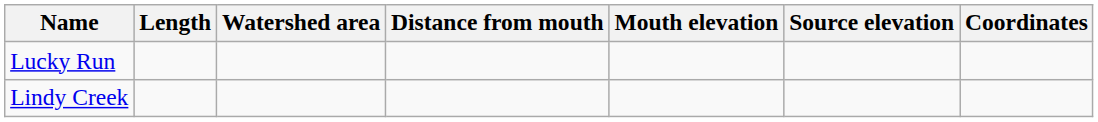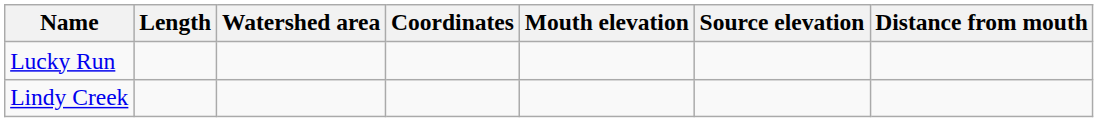columns swapped: Distance from mouth <-> Coordinates
